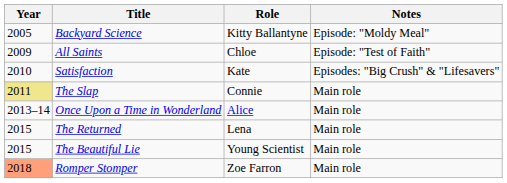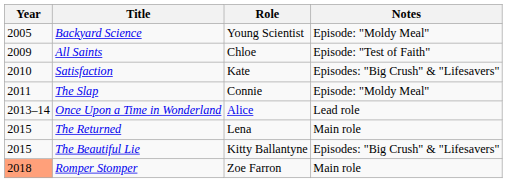Backyard Science | Role: Kitty Ballantyne -> Young Scientist
The Slap | Year: khaki background -> no background
The Slap | Notes: Main role -> Episode: "Moldy Meal"
Once Upon a Time in Wonderland | Notes: Main role -> Lead role
The Beautiful Lie | Role: Young Scientist -> Kitty Ballantyne
The Beautiful Lie | Notes: Main role -> Episodes: "Big Crush" & "Lifesavers"
